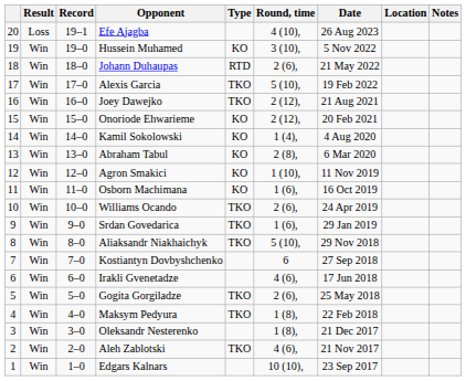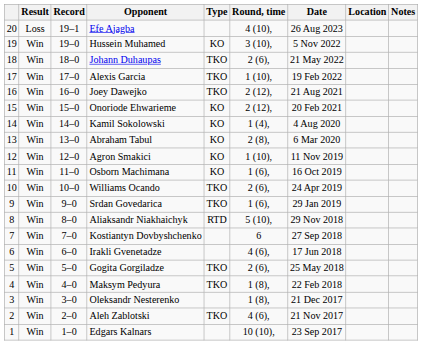Johann Duhaupas | Type: RTD -> TKO
Alexis Garcia | Round, time: 5 (10), -> 1 (10),
Aliaksandr Niakhaichyk | Type: TKO -> RTD
